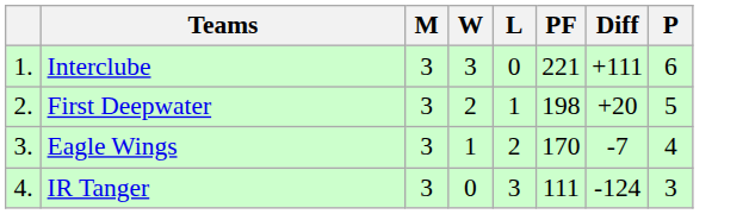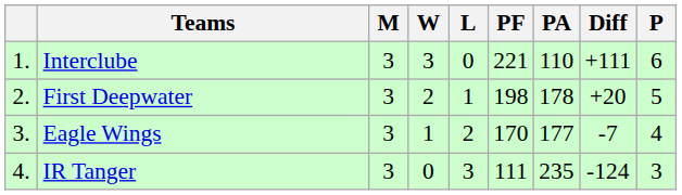+ column: PA | 110 | 178 | 177 | 235
